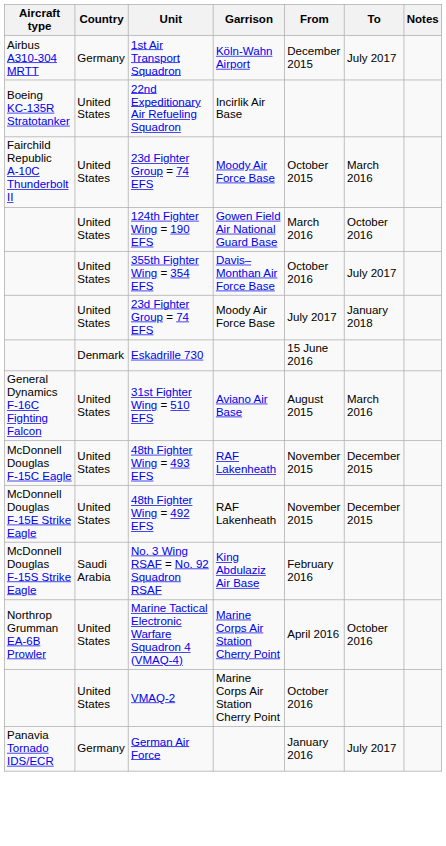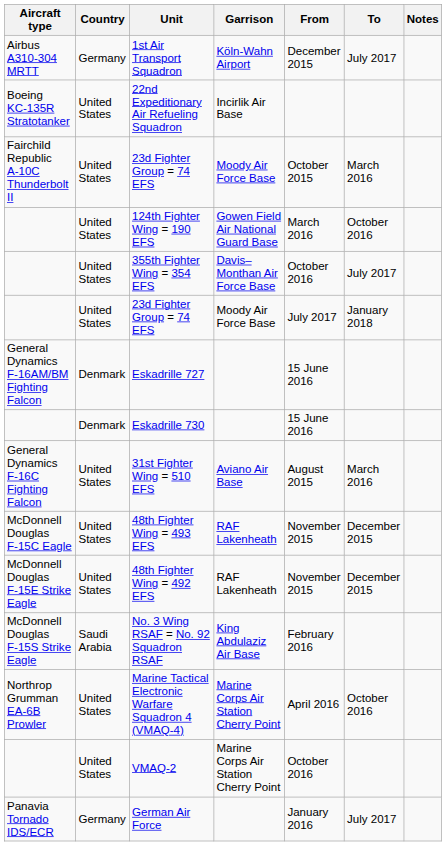+ row: General Dynamics F-16AM/BM Fighting Falcon | Denmark | Eskadrille 727 | 15 June 2016
